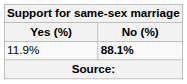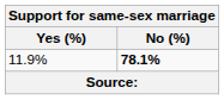11.9% | No (%): 88.1% -> 78.1%
